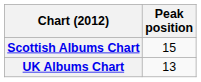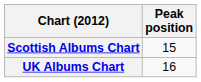UK Albums Chart | Peak position: 13 -> 16
